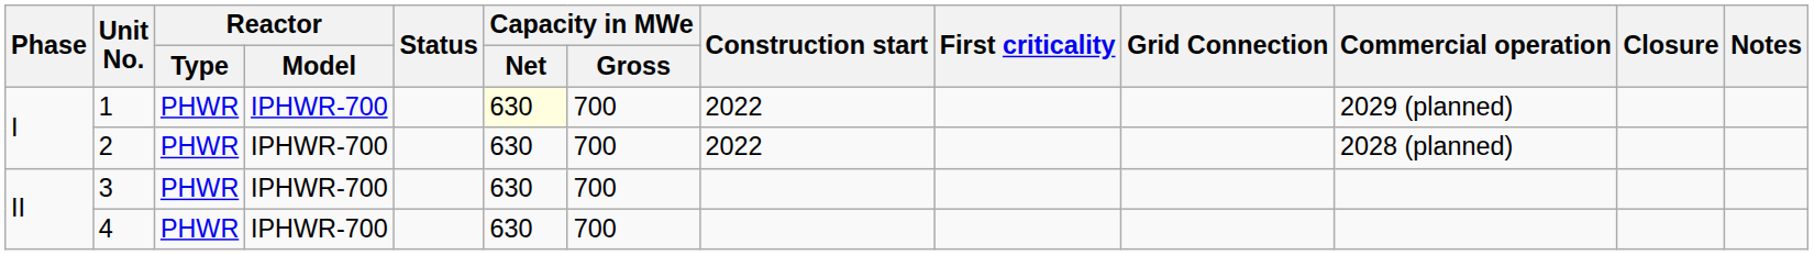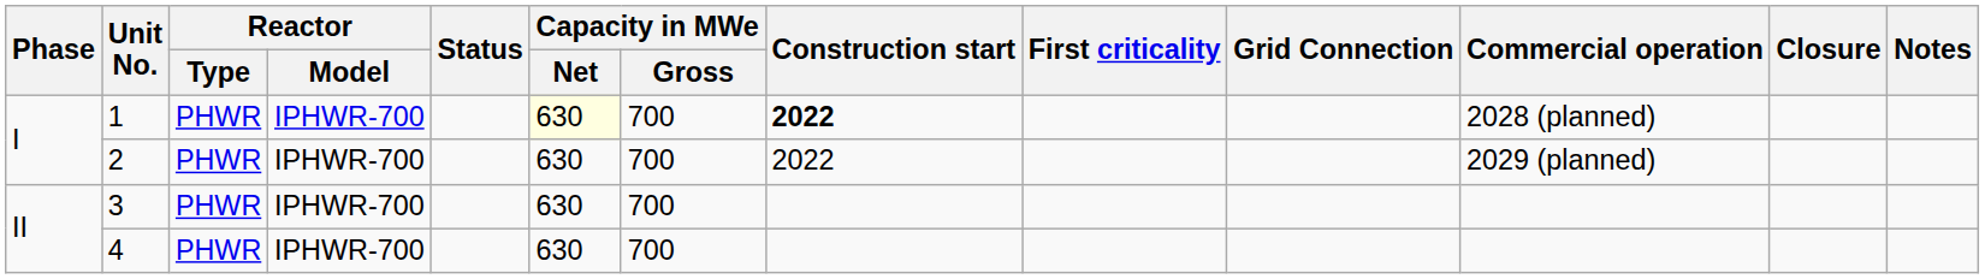1 | Construction start: normal -> bold
1 | Commercial operation: 2029 (planned) -> 2028 (planned)
2 | Commercial operation: 2028 (planned) -> 2029 (planned)
